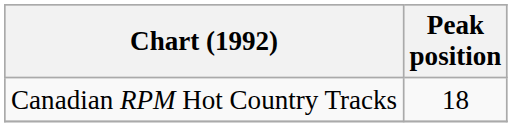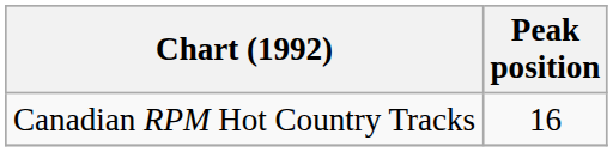Canadian RPM Hot Country Tracks | Peak position: 18 -> 16
